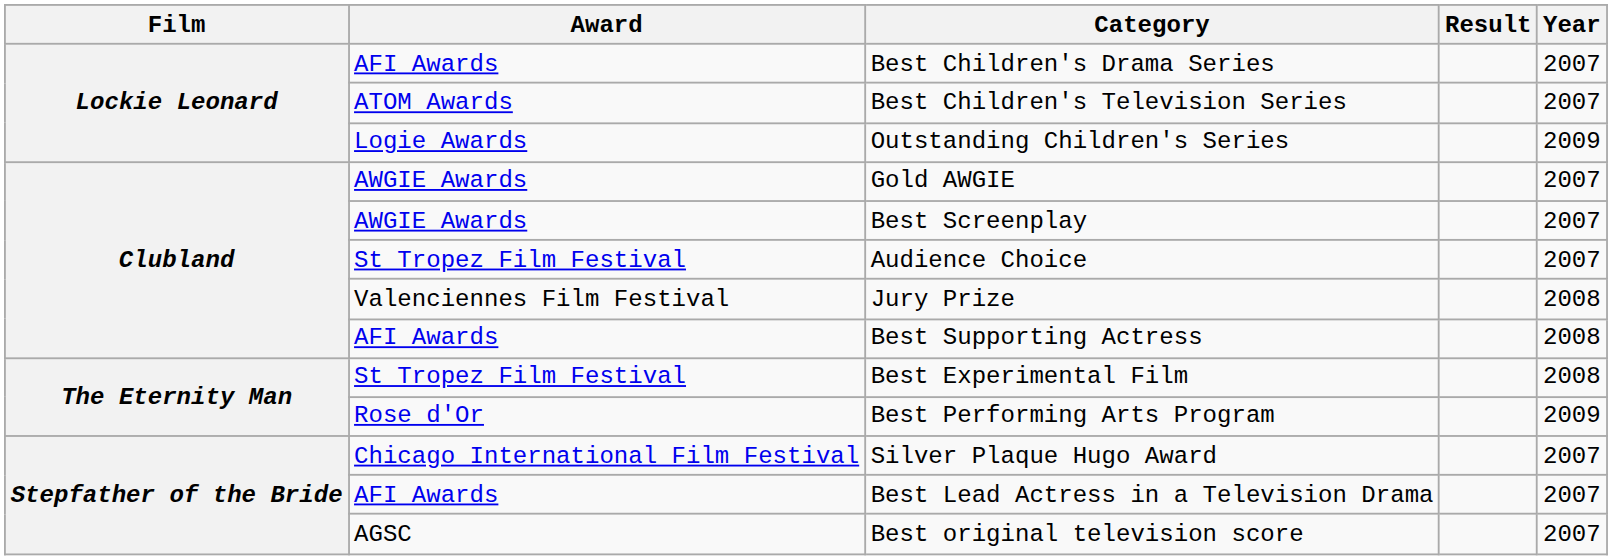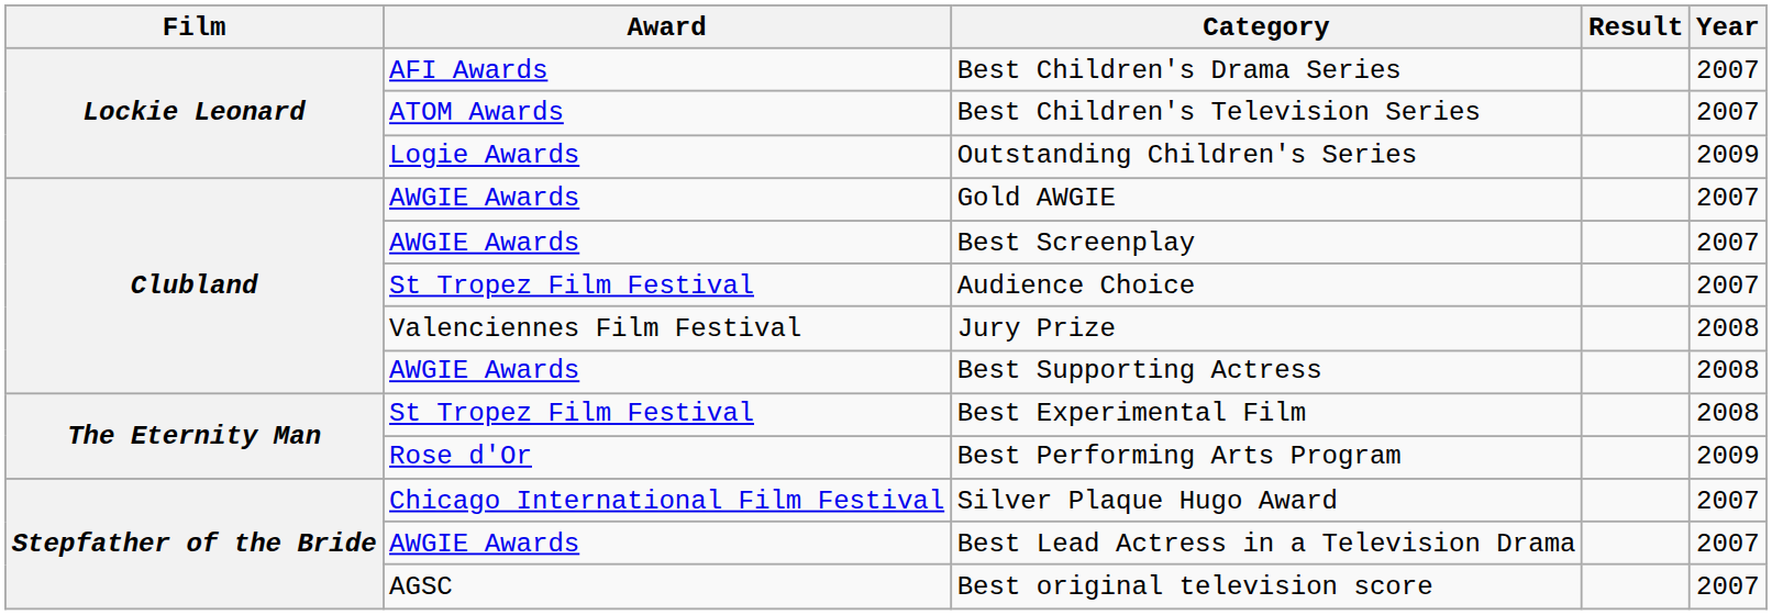Best Supporting Actress | Award: AFI Awards -> AWGIE Awards
Best Lead Actress in a Television Drama | Award: AFI Awards -> AWGIE Awards
